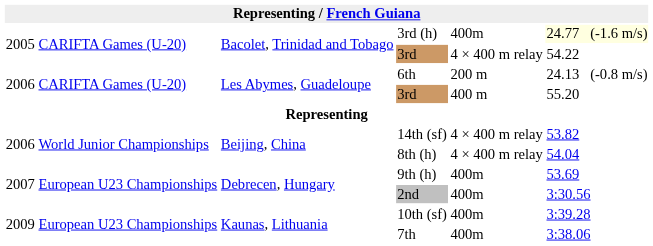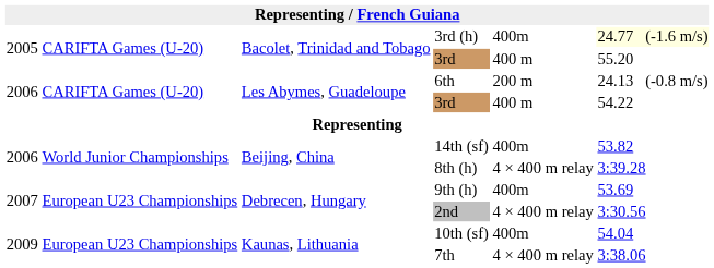Bacolet, Trinidad and Tobago / 3rd | column 5: 4 × 400 m relay -> 400 m
Bacolet, Trinidad and Tobago / 3rd | column 6: 54.22 -> 55.20
Les Abymes, Guadeloupe / 3rd | column 6: 55.20 -> 54.22
14th (sf) | column 5: 4 × 400 m relay -> 400m
8th (h) | column 6: 54.04 -> 3:39.28
2nd | column 5: 400m -> 4 × 400 m relay
10th (sf) | column 6: 3:39.28 -> 54.04
7th | column 5: 400m -> 4 × 400 m relay
